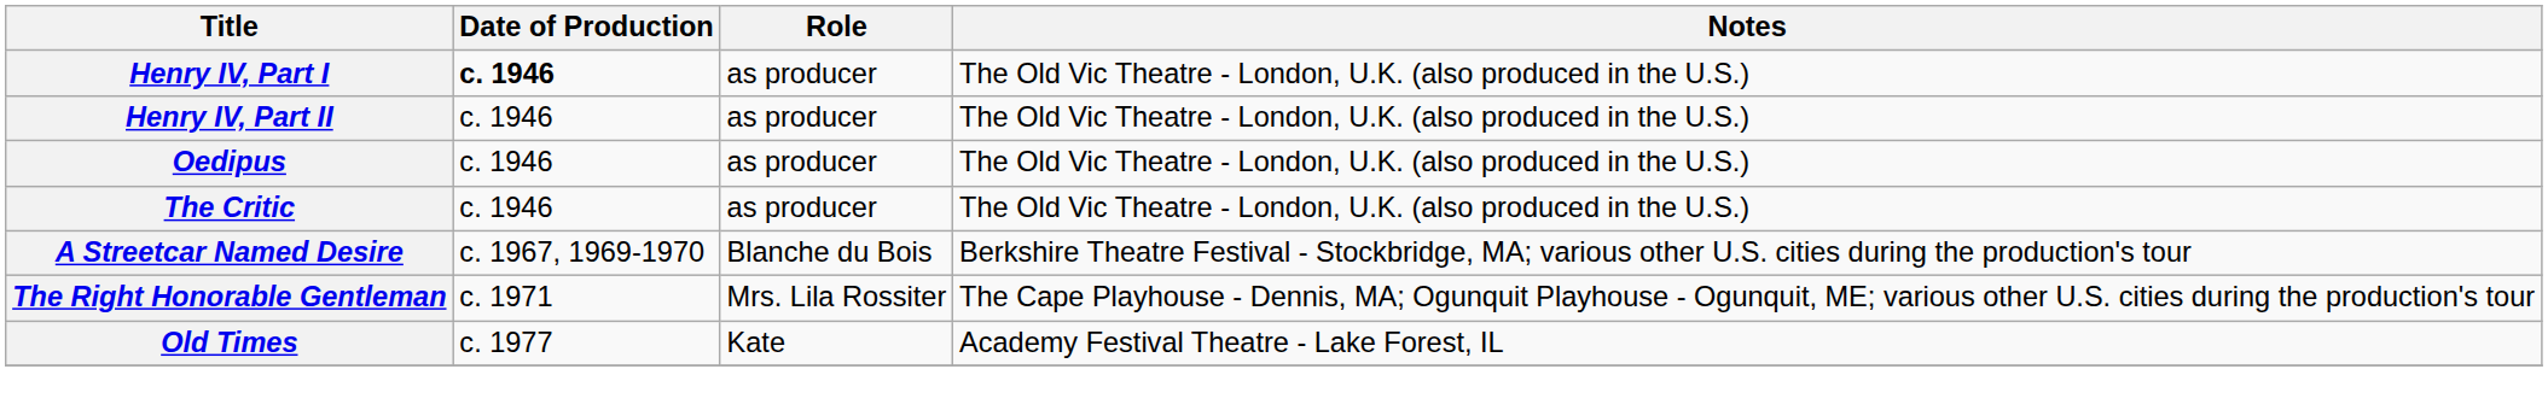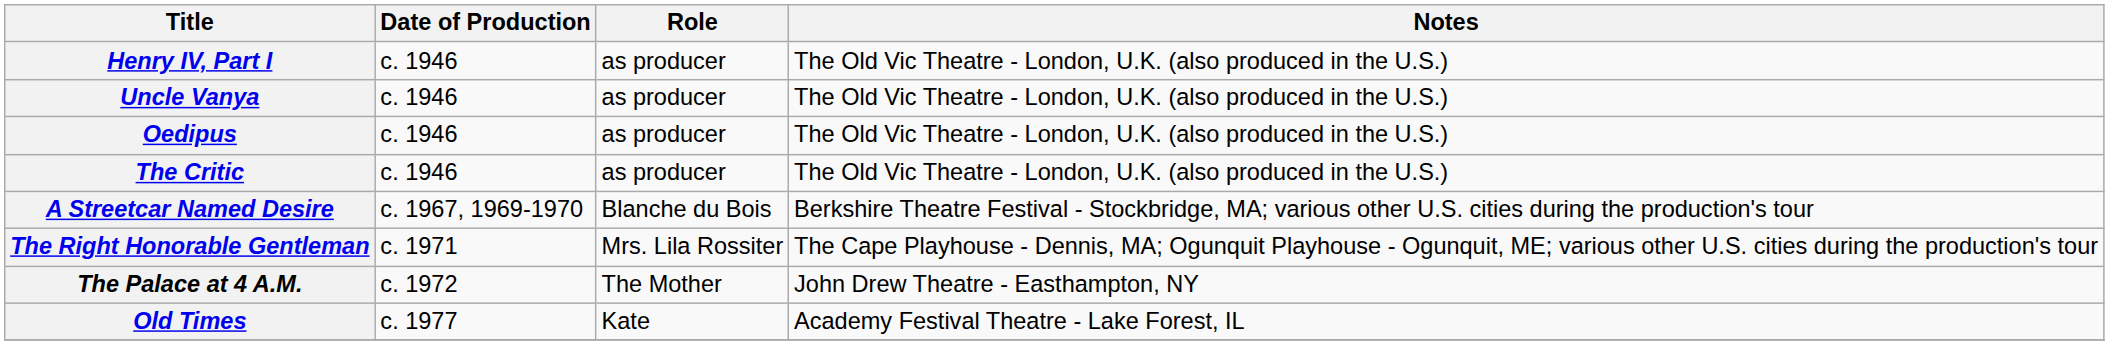Henry IV, Part I | Date of Production: bold -> normal
- row: Henry IV, Part II | c. 1946 | as producer | The Old Vic Theatre - London, U.K. (also produced in the U.S.)
+ row: Uncle Vanya | c. 1946 | as producer | The Old Vic Theatre - London, U.K. (also produced in the U.S.)
+ row: The Palace at 4 A.M. | c. 1972 | The Mother | John Drew Theatre - Easthampton, NY
